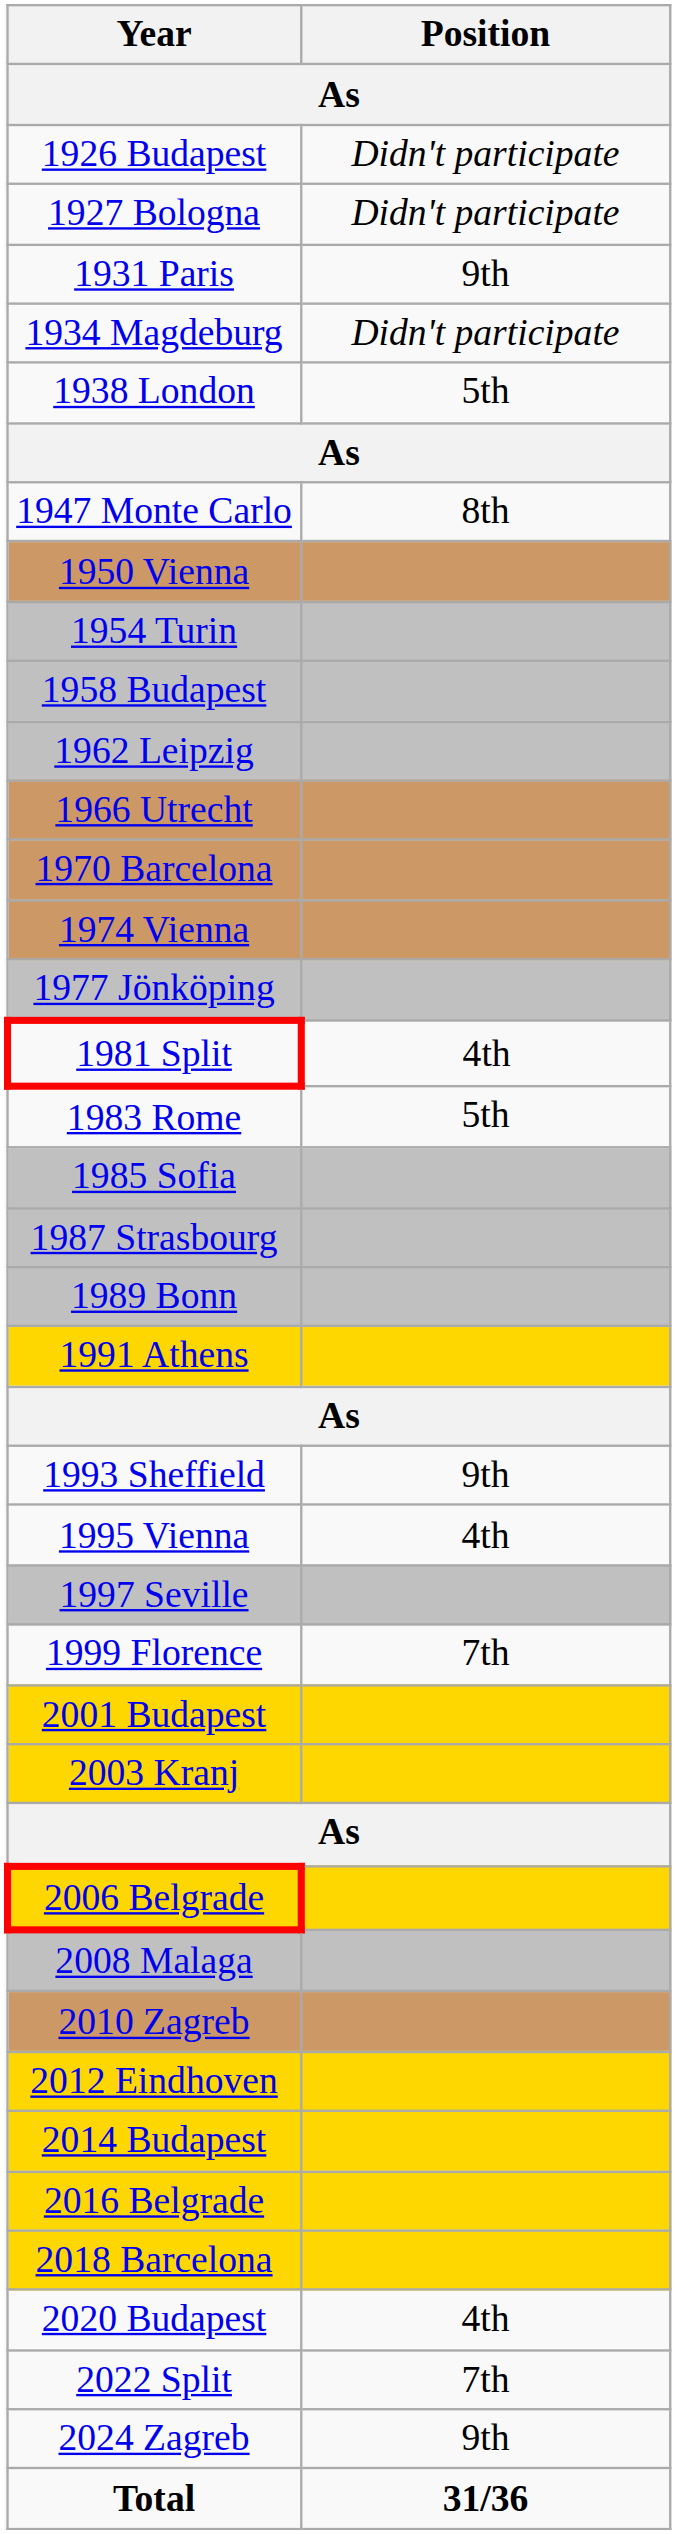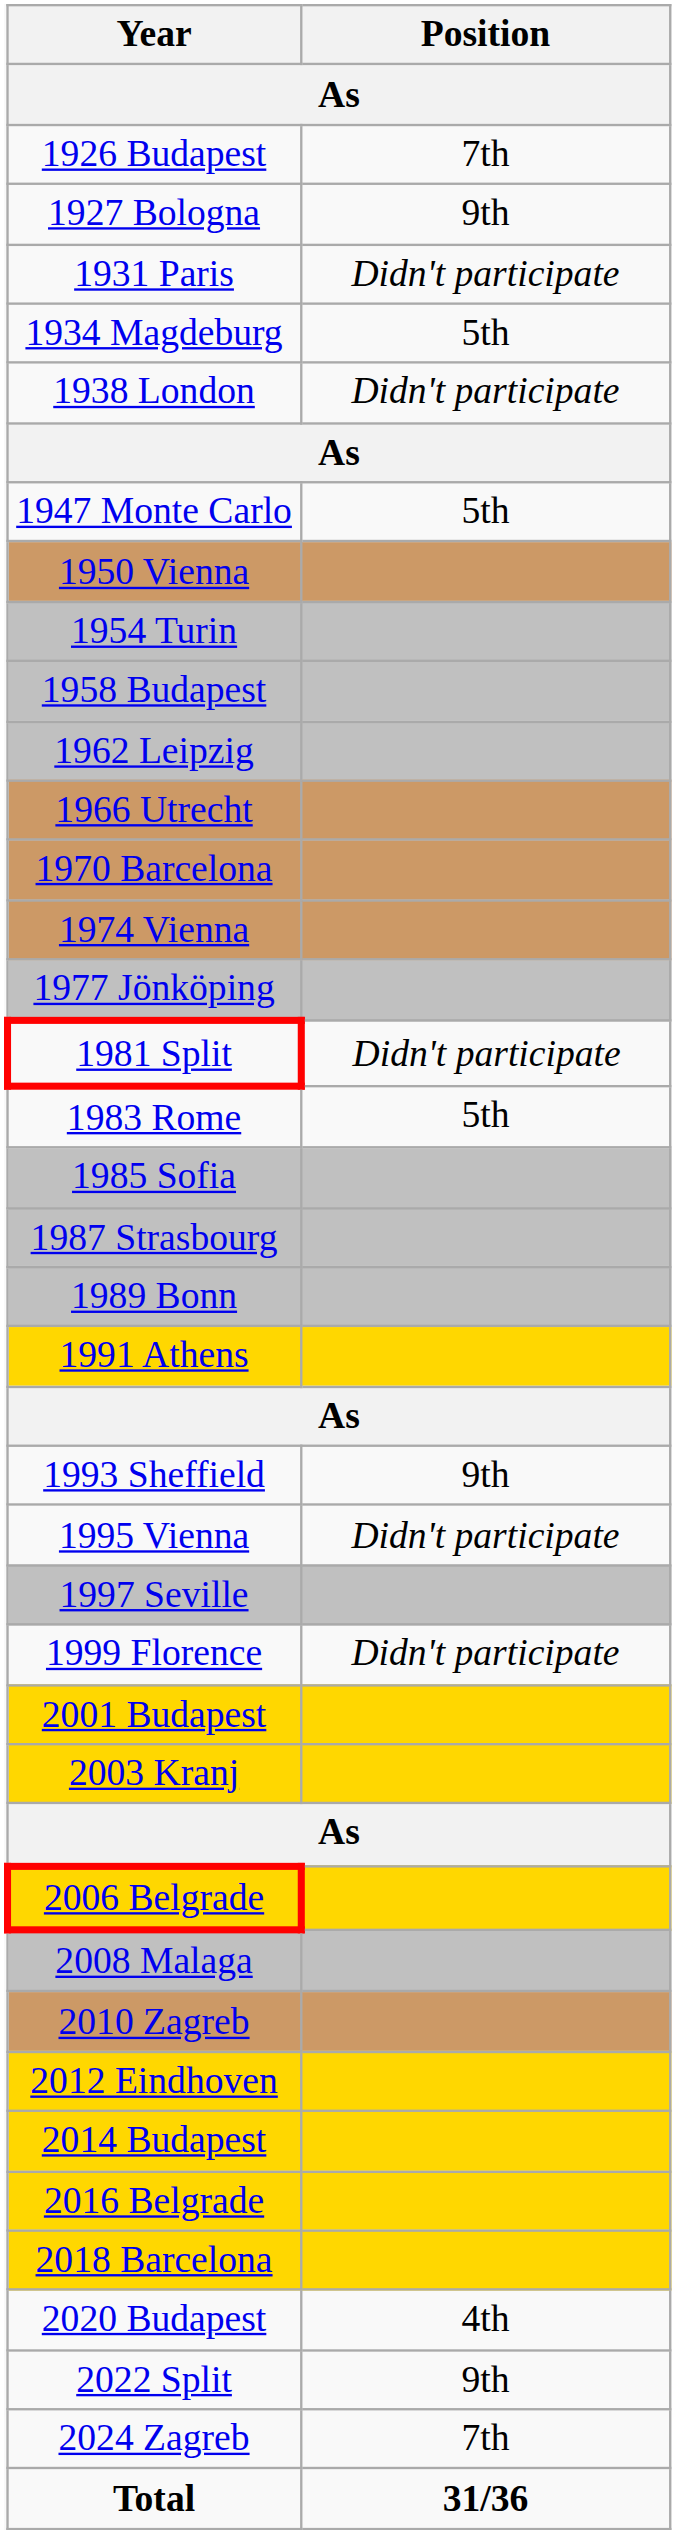1926 Budapest | Position: Didn't participate -> 7th
1927 Bologna | Position: Didn't participate -> 9th
1931 Paris | Position: 9th -> Didn't participate
1934 Magdeburg | Position: Didn't participate -> 5th
1938 London | Position: 5th -> Didn't participate
1947 Monte Carlo | Position: 8th -> 5th
1981 Split | Position: 4th -> Didn't participate
1995 Vienna | Position: 4th -> Didn't participate
1999 Florence | Position: 7th -> Didn't participate
2022 Split | Position: 7th -> 9th
2024 Zagreb | Position: 9th -> 7th
